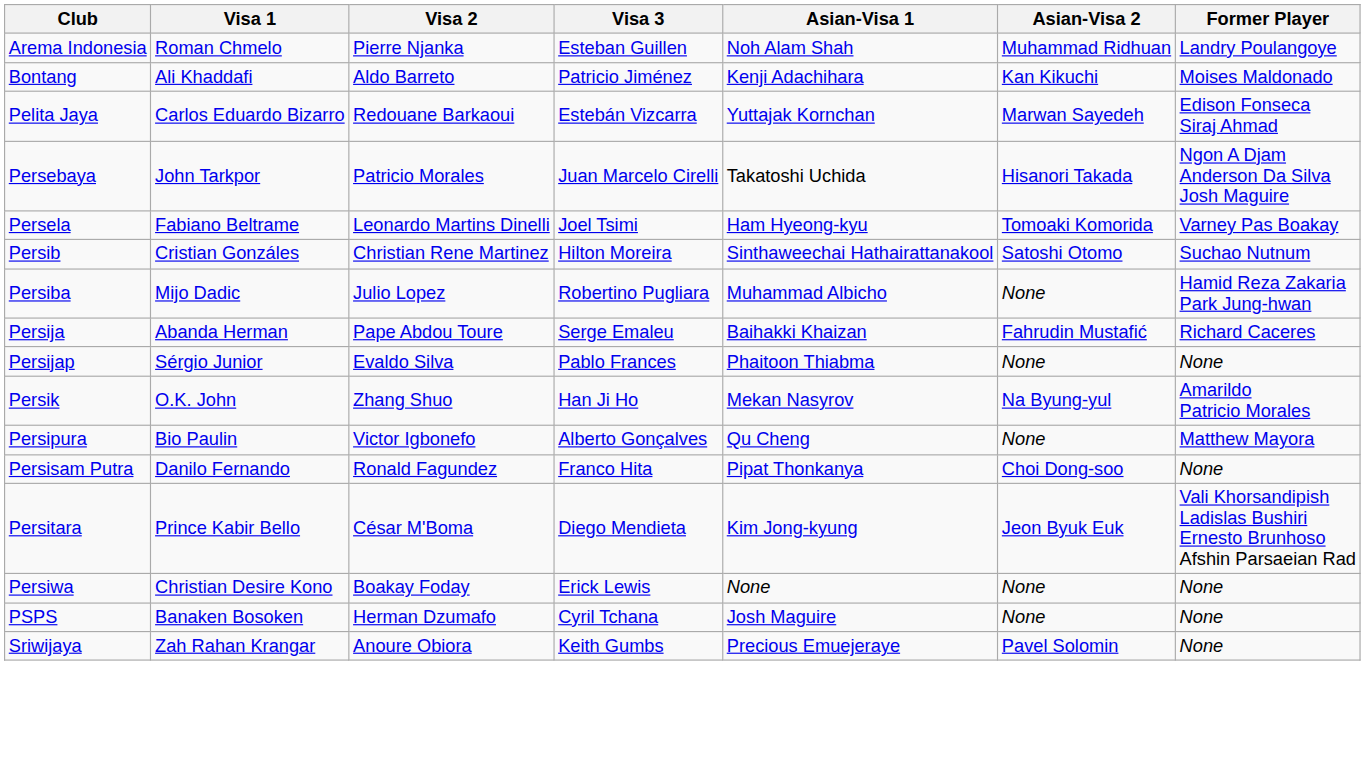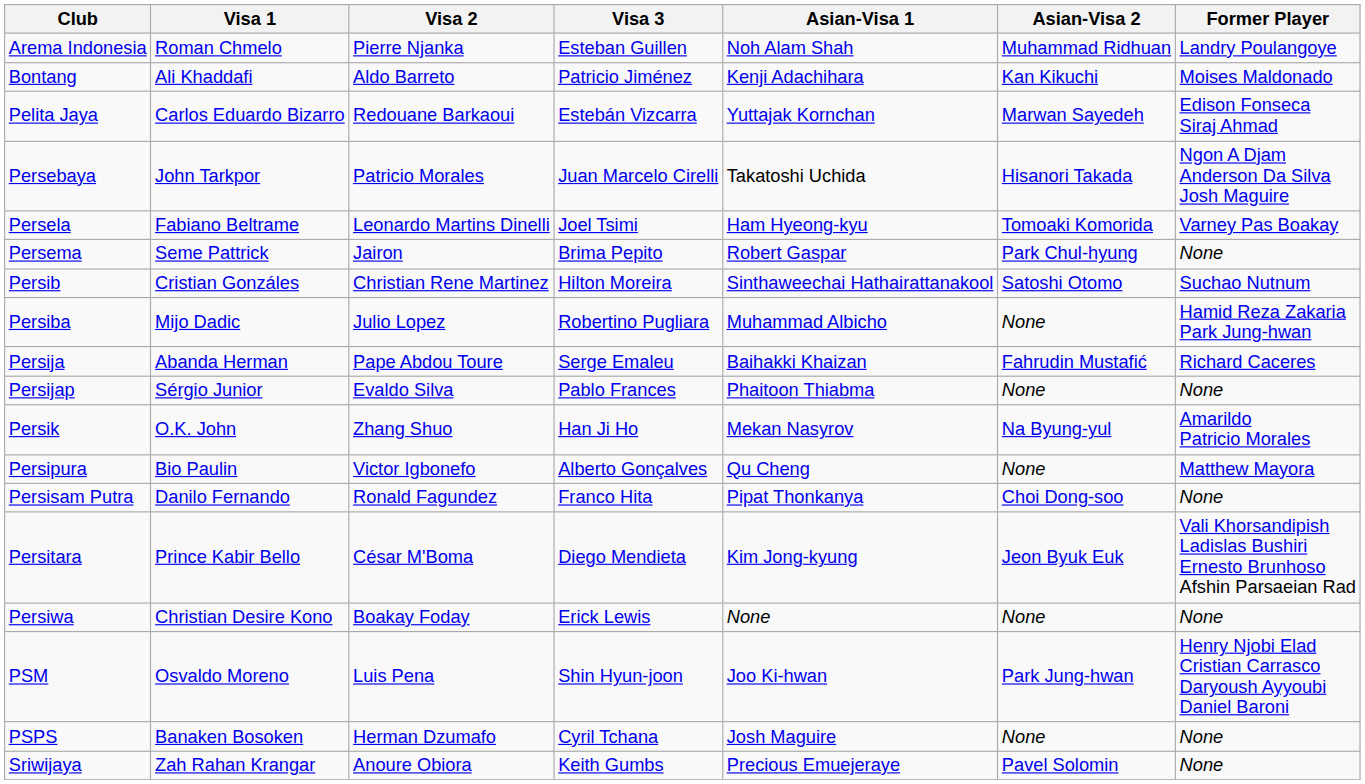+ row: Persema | Seme Pattrick | Jairon | Brima Pepito | Robert Gaspar | Park Chul-hyung | None
+ row: PSM | Osvaldo Moreno | Luis Pena | Shin Hyun-joon | Joo Ki-hwan | Park Jung-hwan | Henry Njobi Elad Cristian Carrasco Daryoush Ayyoubi Daniel Baroni
